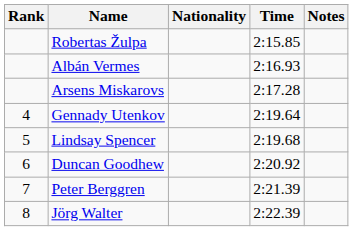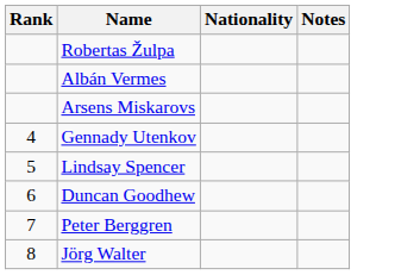- column: Time | 2:15.85 | 2:16.93 | 2:17.28 | 2:19.64 | 2:19.68 | 2:20.92 | 2:21.39 | 2:22.39
